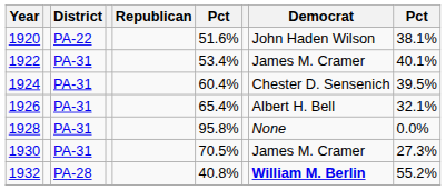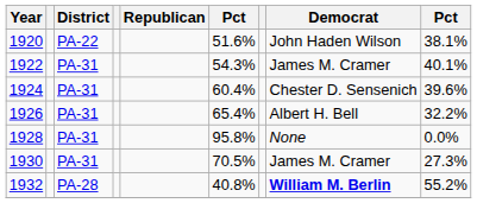1922 | column 6: 53.4% -> 54.3%
1924 | column 9: 39.5% -> 39.6%
1926 | column 9: 32.1% -> 32.2%
